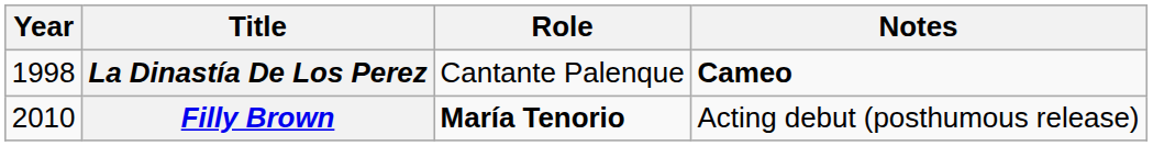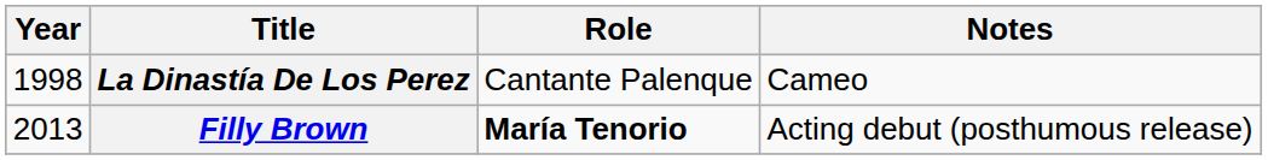La Dinastía De Los Perez | Notes: bold -> normal
Filly Brown | Year: 2010 -> 2013
